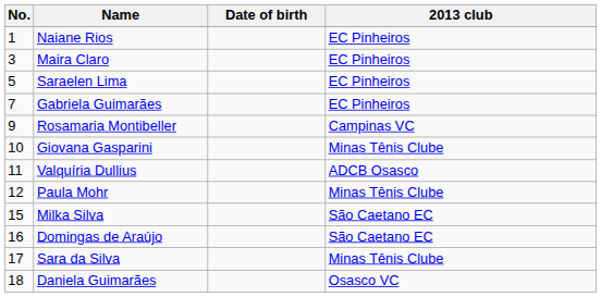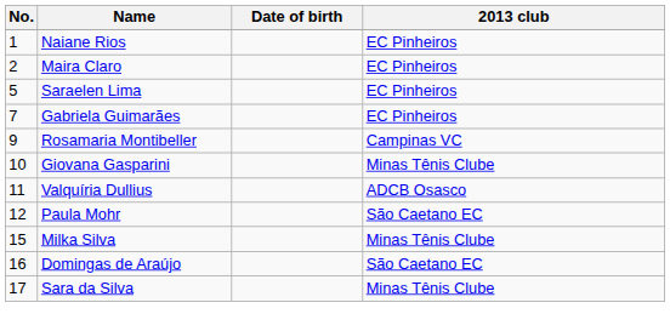Maira Claro | No.: 3 -> 2
Paula Mohr | 2013 club: Minas Tênis Clube -> São Caetano EC
Milka Silva | 2013 club: São Caetano EC -> Minas Tênis Clube
- row: 18 | Daniela Guimarães | Osasco VC
